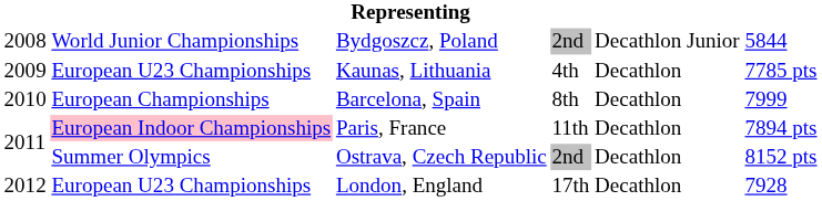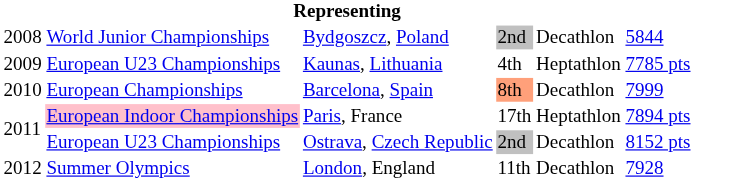Bydgoszcz, Poland | column 5: Decathlon Junior -> Decathlon
Kaunas, Lithuania | column 5: Decathlon -> Heptathlon
Barcelona, Spain | column 4: no background -> lightsalmon background
Paris, France | column 4: 11th -> 17th
Paris, France | column 5: Decathlon -> Heptathlon
Ostrava, Czech Republic | column 2: Summer Olympics -> European U23 Championships
London, England | column 2: European U23 Championships -> Summer Olympics
London, England | column 4: 17th -> 11th
